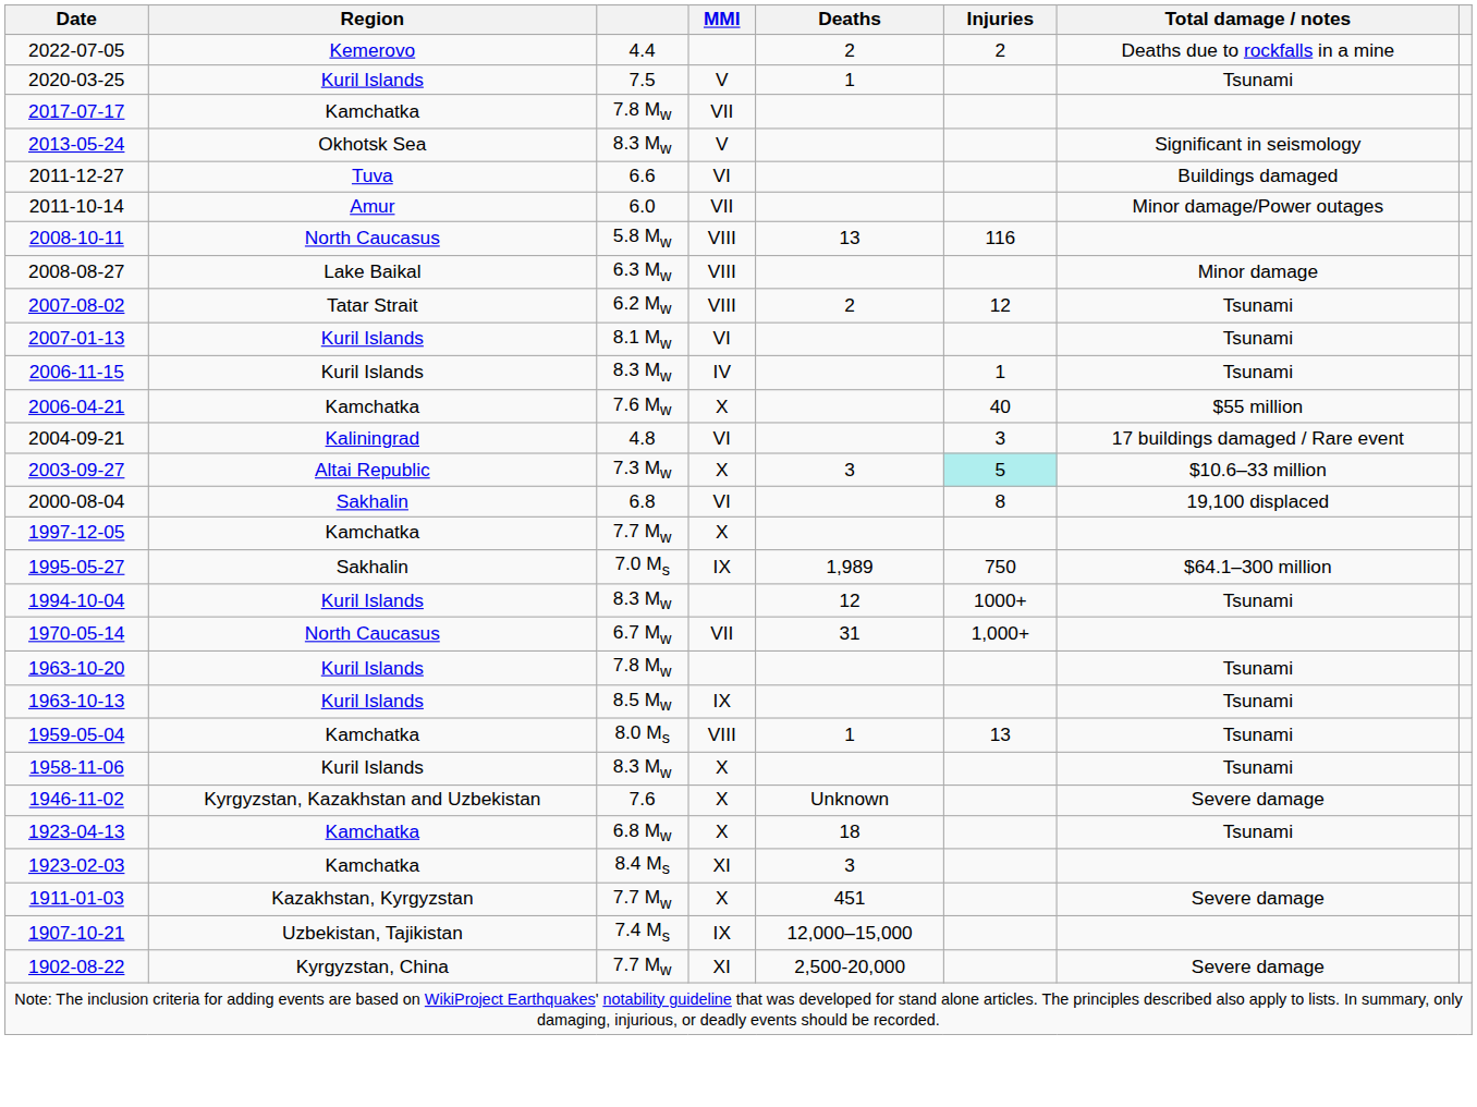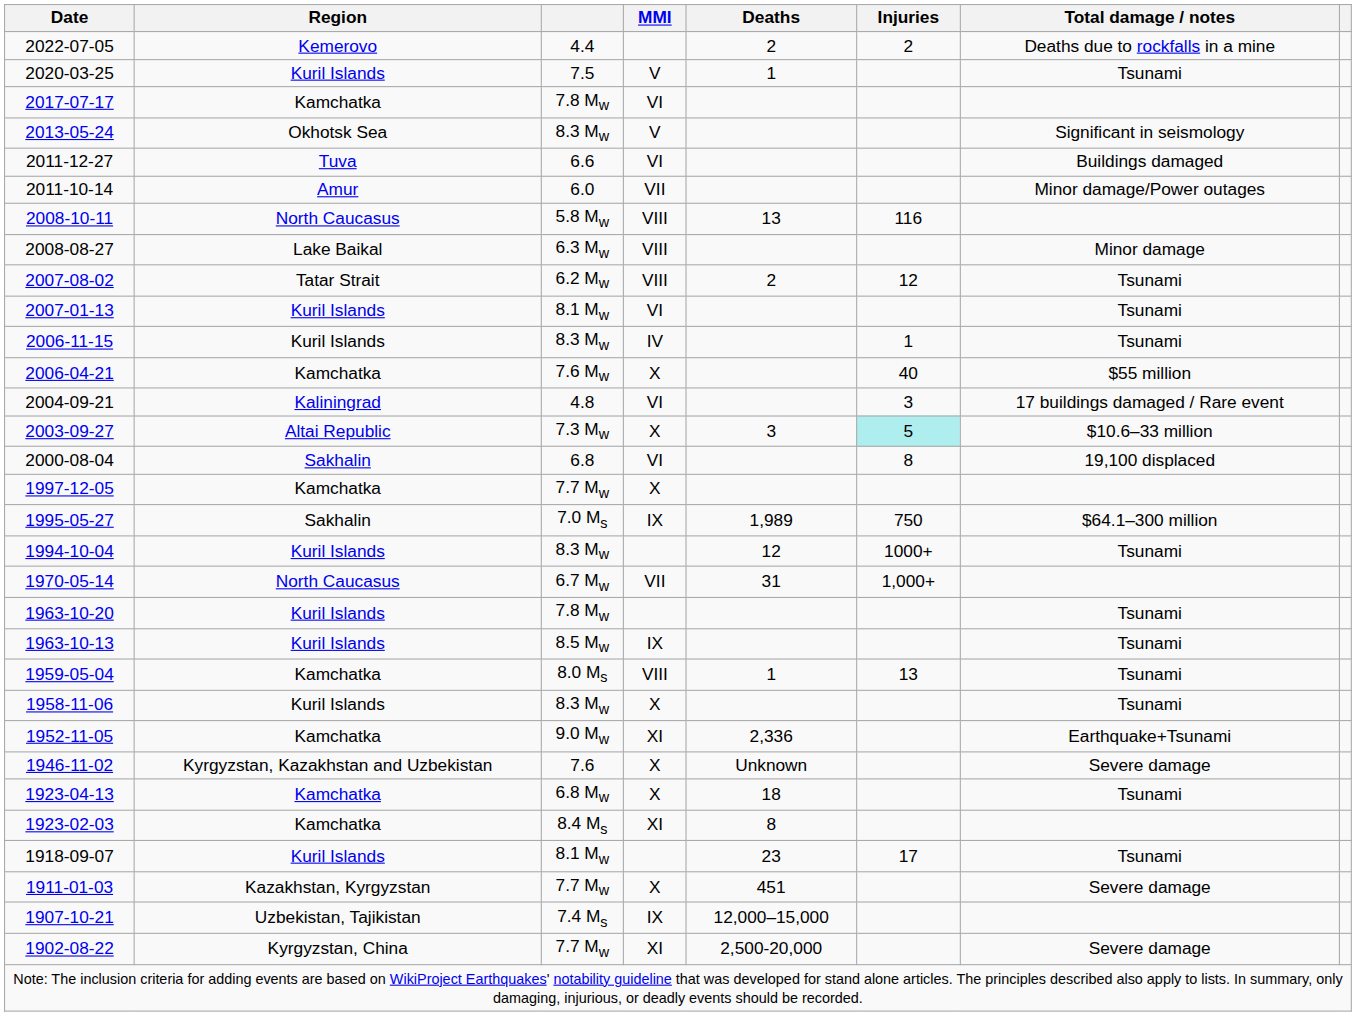2017-07-17 | MMI: VII -> VI
+ row: 1952-11-05 | Kamchatka | 9.0 Mw | XI | 2,336 | Earthquake+Tsunami
1923-02-03 | Deaths: 3 -> 8
+ row: 1918-09-07 | Kuril Islands | 8.1 Mw | 23 | 17 | Tsunami
